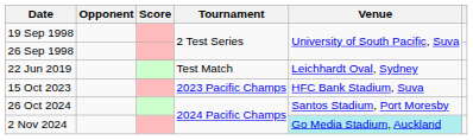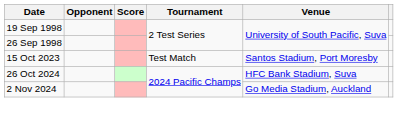- row: 22 Jun 2019 | Test Match | Leichhardt Oval, Sydney
15 Oct 2023 | Tournament: 2023 Pacific Champs -> Test Match
15 Oct 2023 | Venue: HFC Bank Stadium, Suva -> Santos Stadium, Port Moresby
26 Oct 2024 | Venue: Santos Stadium, Port Moresby -> HFC Bank Stadium, Suva
2 Nov 2024 | Venue: paleturquoise background -> no background
